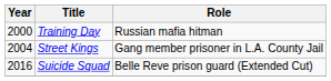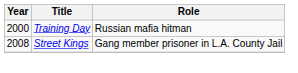Street Kings | Year: 2004 -> 2008
- row: 2016 | Suicide Squad | Belle Reve prison guard (Extended Cut)
